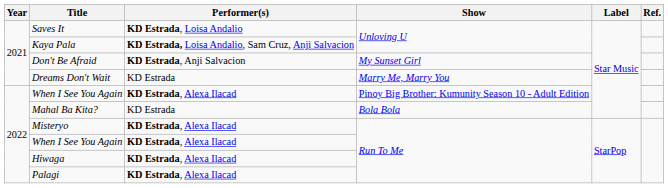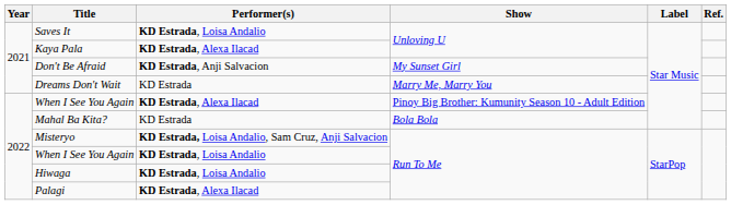Kaya Pala | Performer(s): KD Estrada, Loisa Andalio, Sam Cruz, Anji Salvacion -> KD Estrada, Alexa Ilacad
Misteryo | Performer(s): KD Estrada, Alexa Ilacad -> KD Estrada, Loisa Andalio, Sam Cruz, Anji Salvacion
When I See You Again / Run To Me | Performer(s): KD Estrada, Alexa Ilacad -> KD Estrada, Loisa Andalio
Hiwaga | Performer(s): KD Estrada, Alexa Ilacad -> KD Estrada, Loisa Andalio
